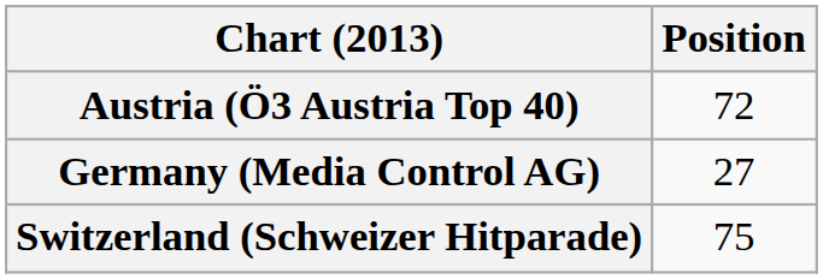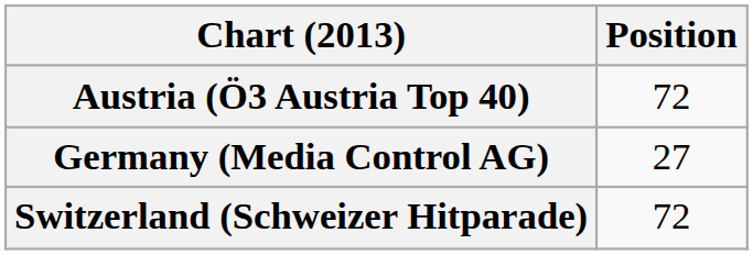Switzerland (Schweizer Hitparade) | Position: 75 -> 72
